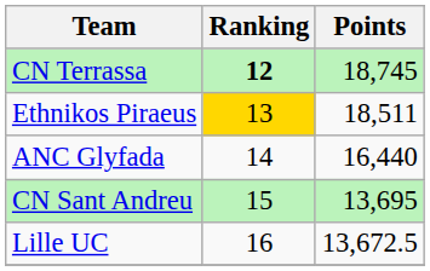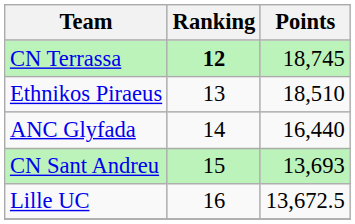Ethnikos Piraeus | Ranking: gold background -> no background
Ethnikos Piraeus | Points: 18,511 -> 18,510
CN Sant Andreu | Points: 13,695 -> 13,693
